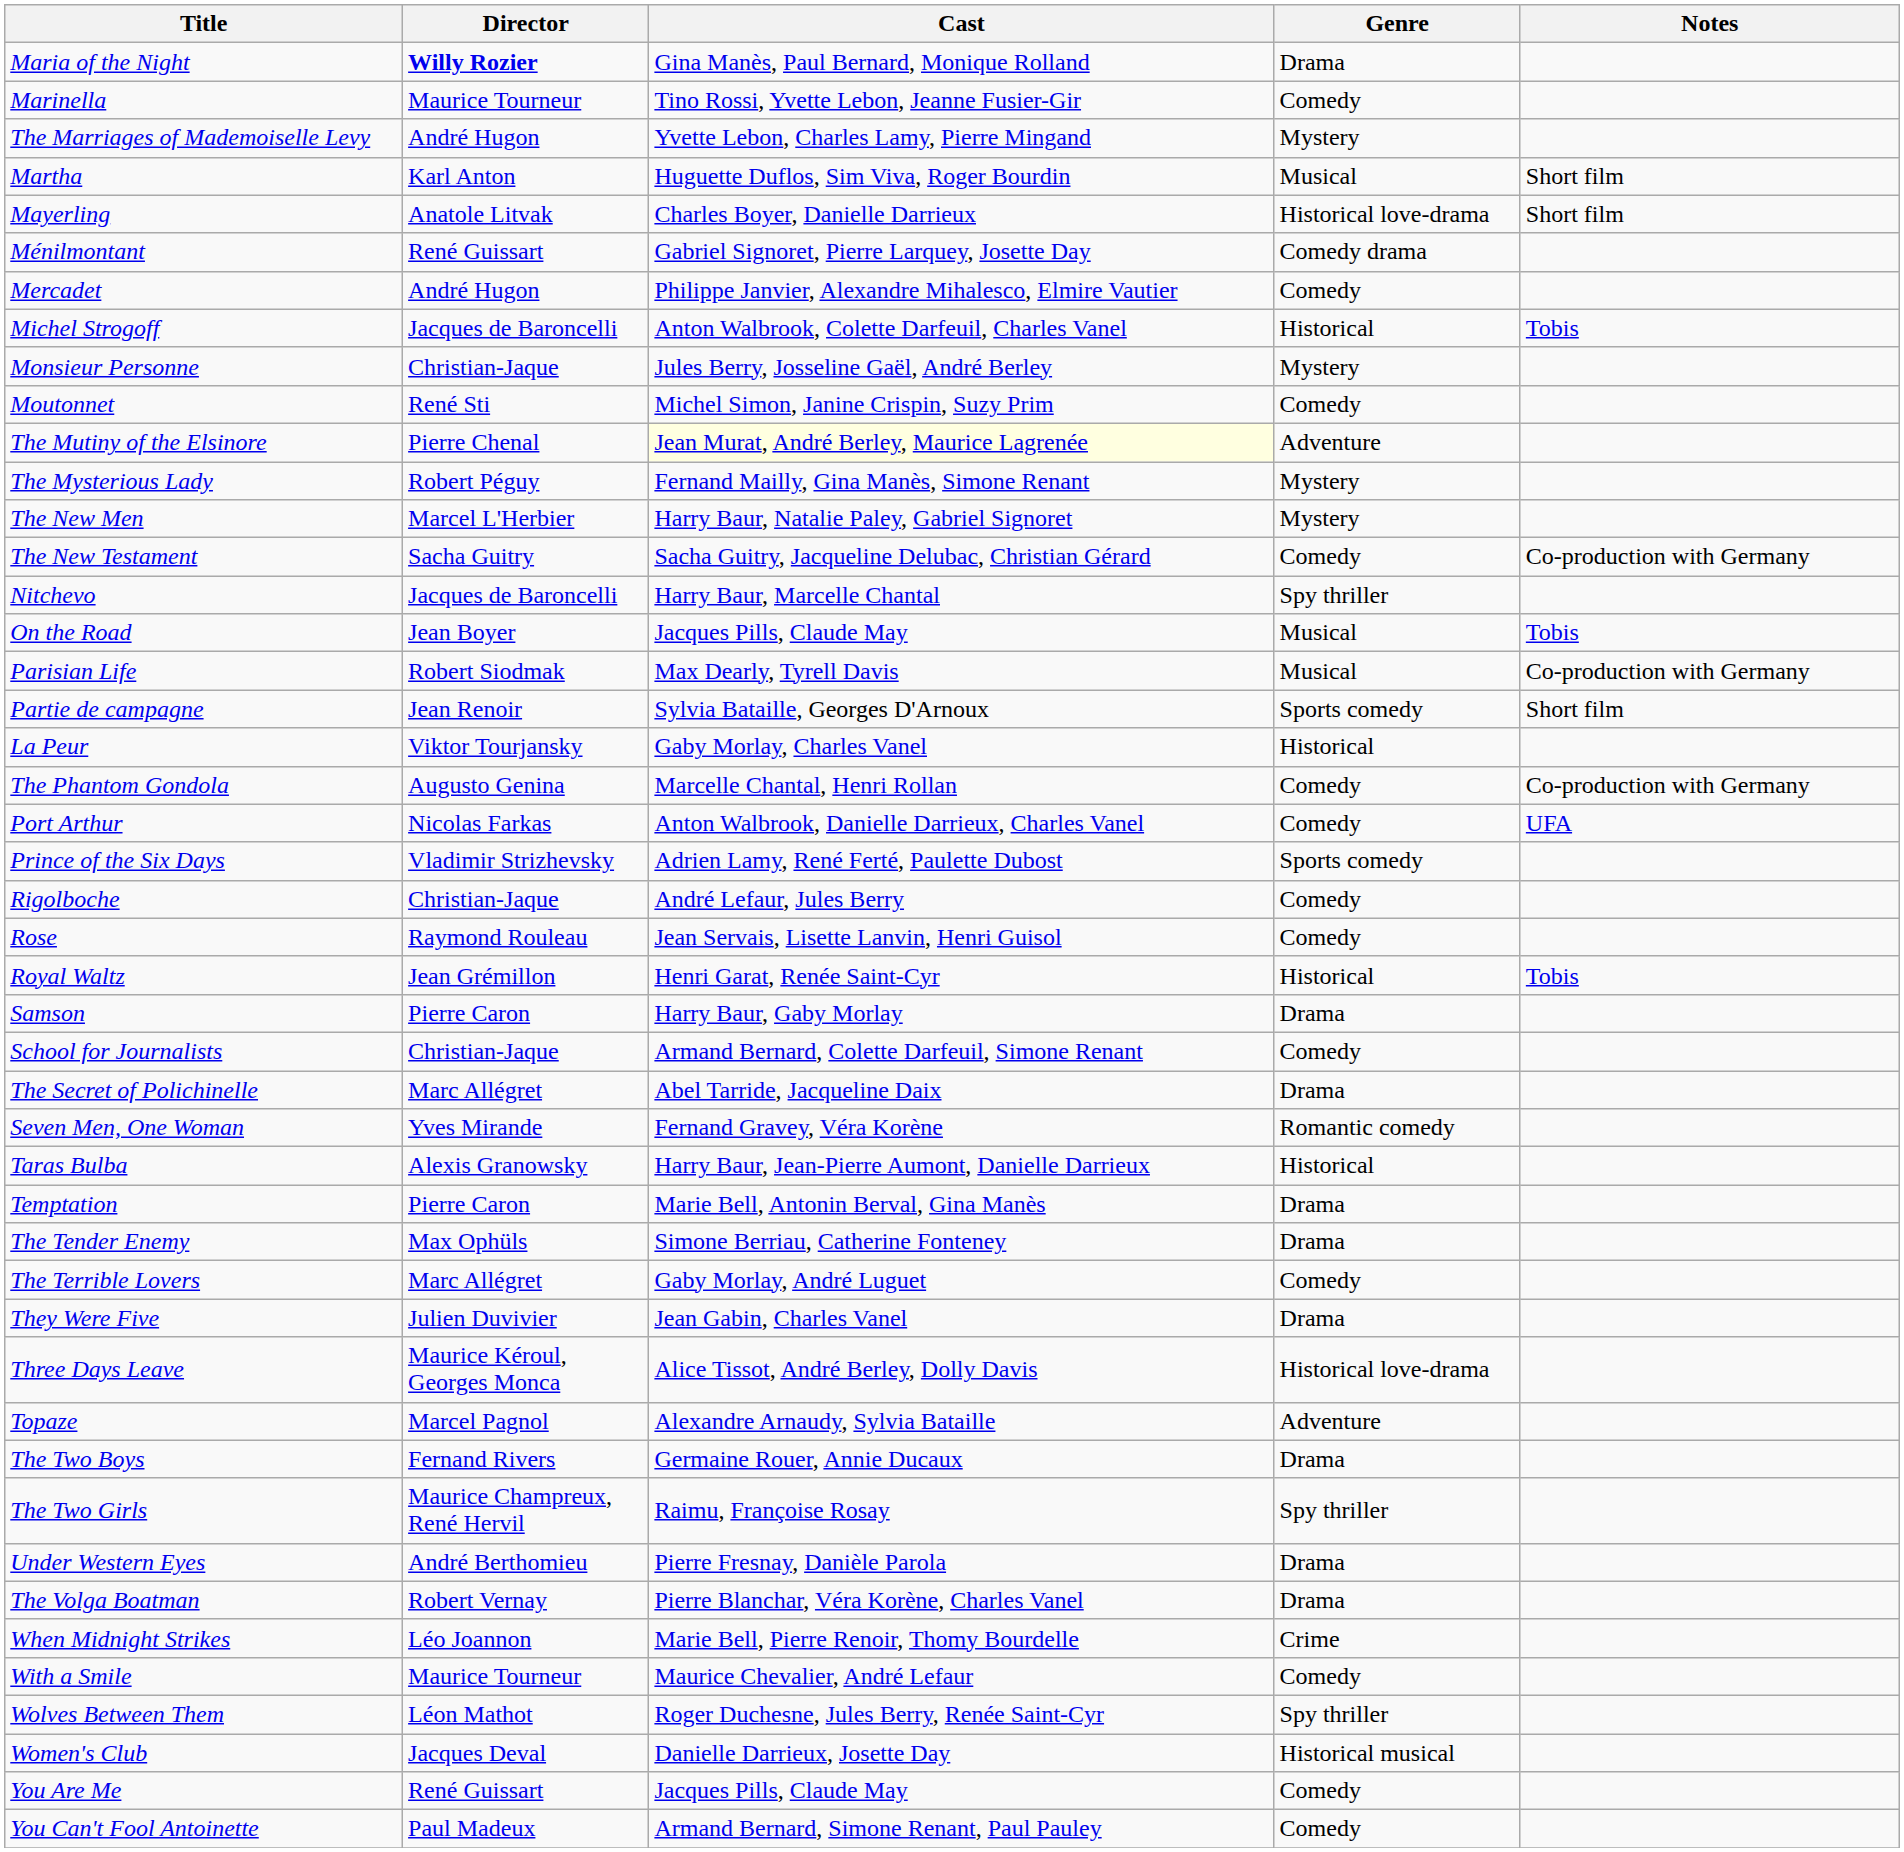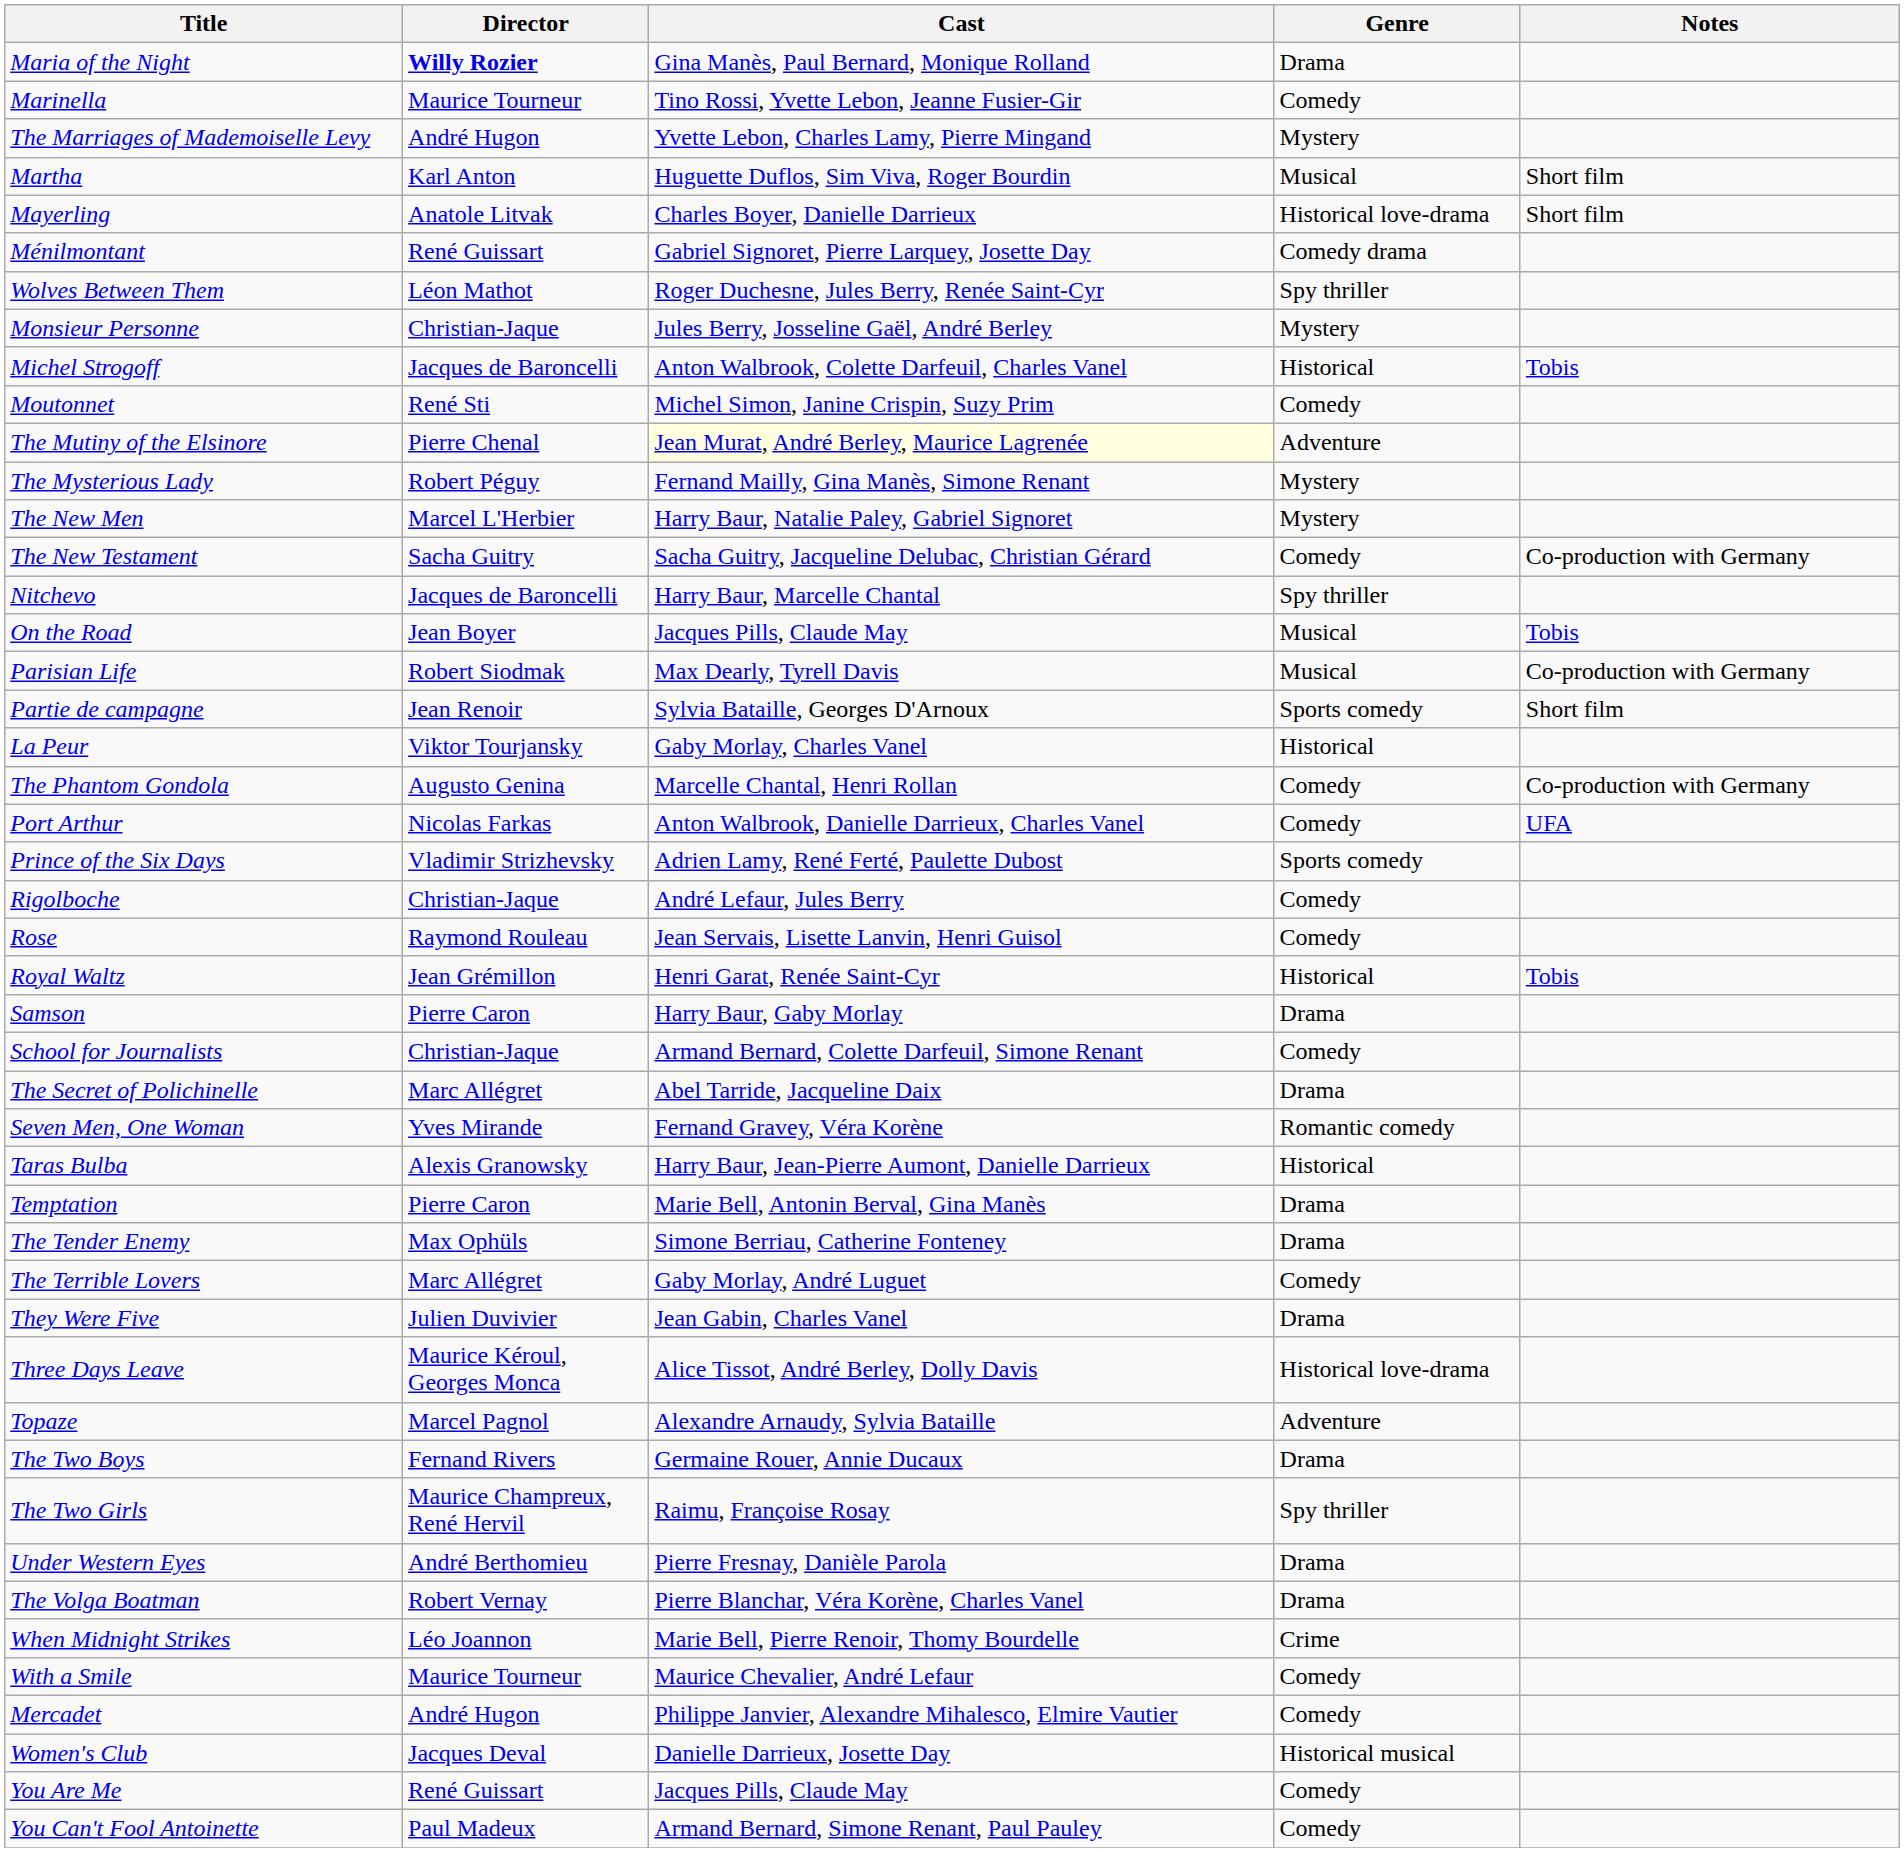rows swapped: Mercadet <-> Wolves Between Them
rows swapped: Michel Strogoff <-> Monsieur Personne
